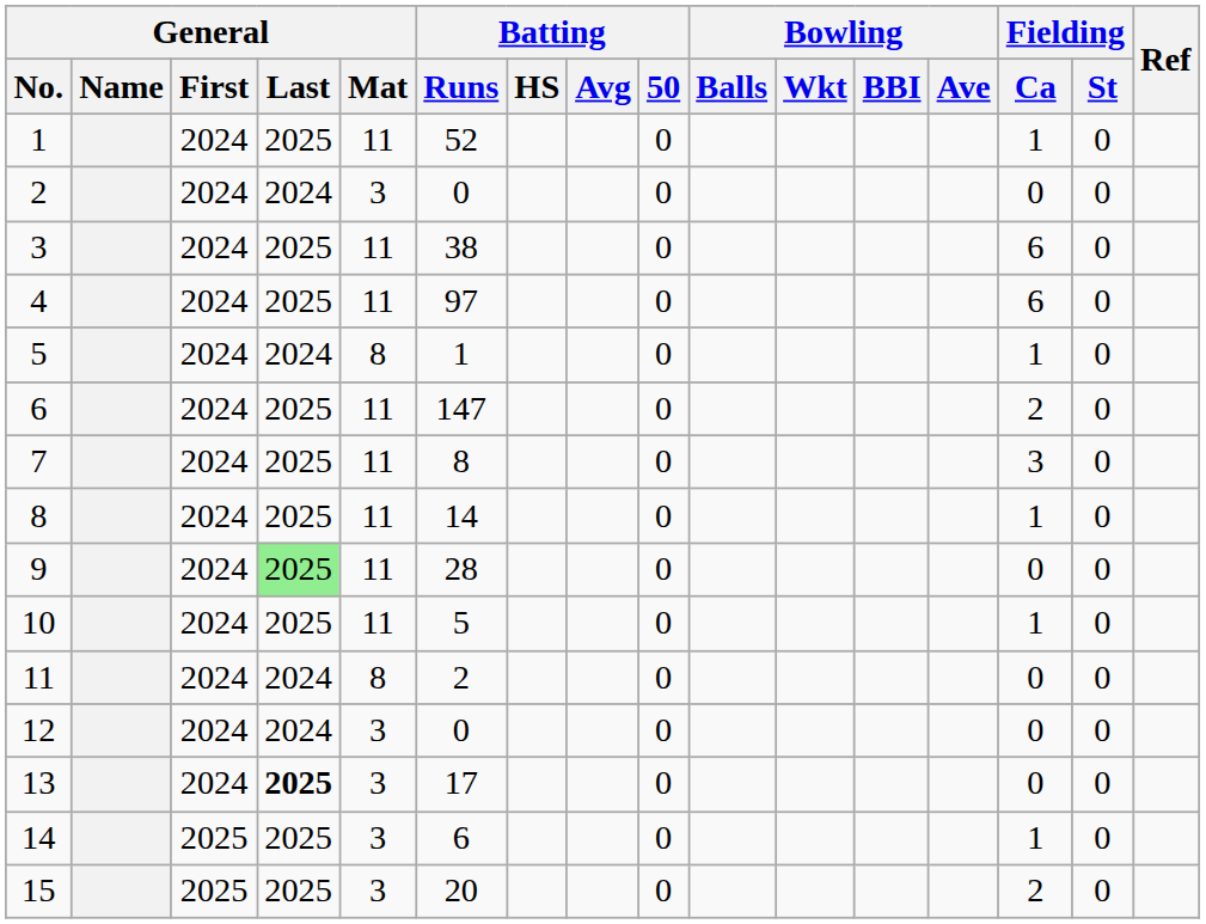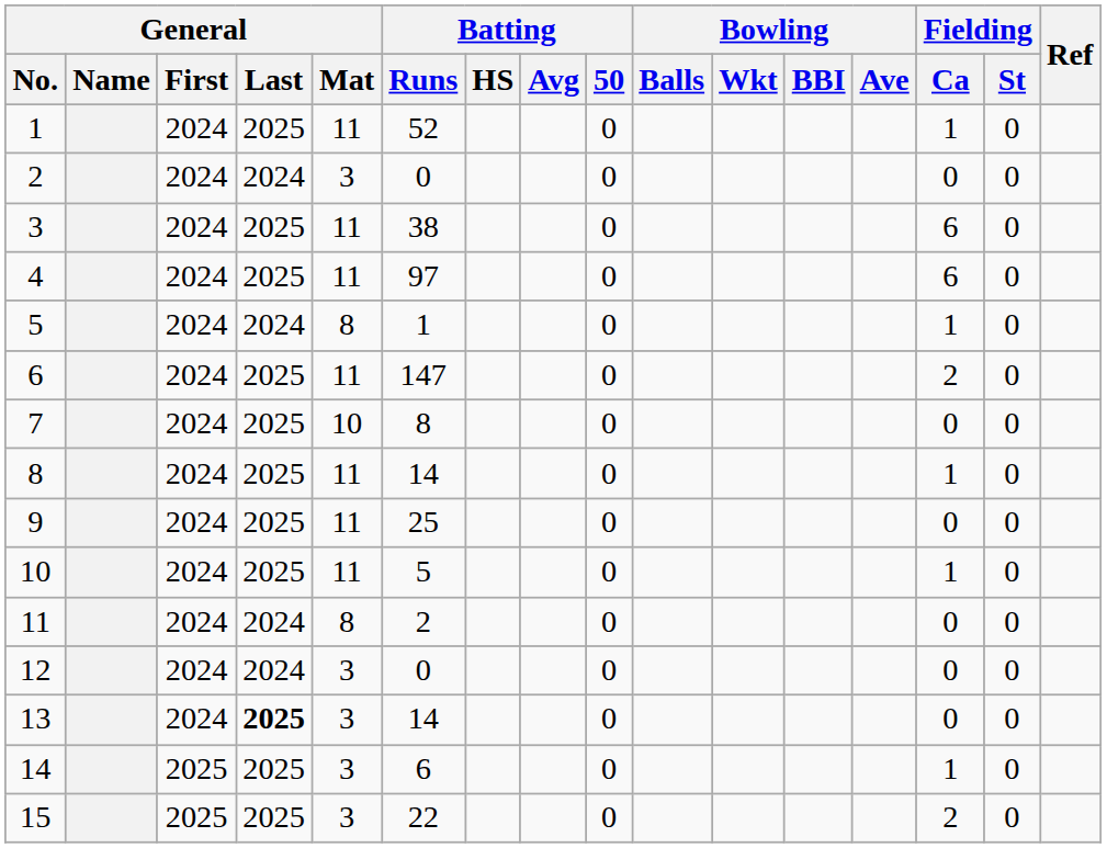7 | General / Mat: 11 -> 10
7 | Fielding / Ca: 3 -> 0
9 | General / Last: lightgreen background -> no background
9 | Batting / Runs: 28 -> 25
13 | Batting / Runs: 17 -> 14
15 | Batting / Runs: 20 -> 22
